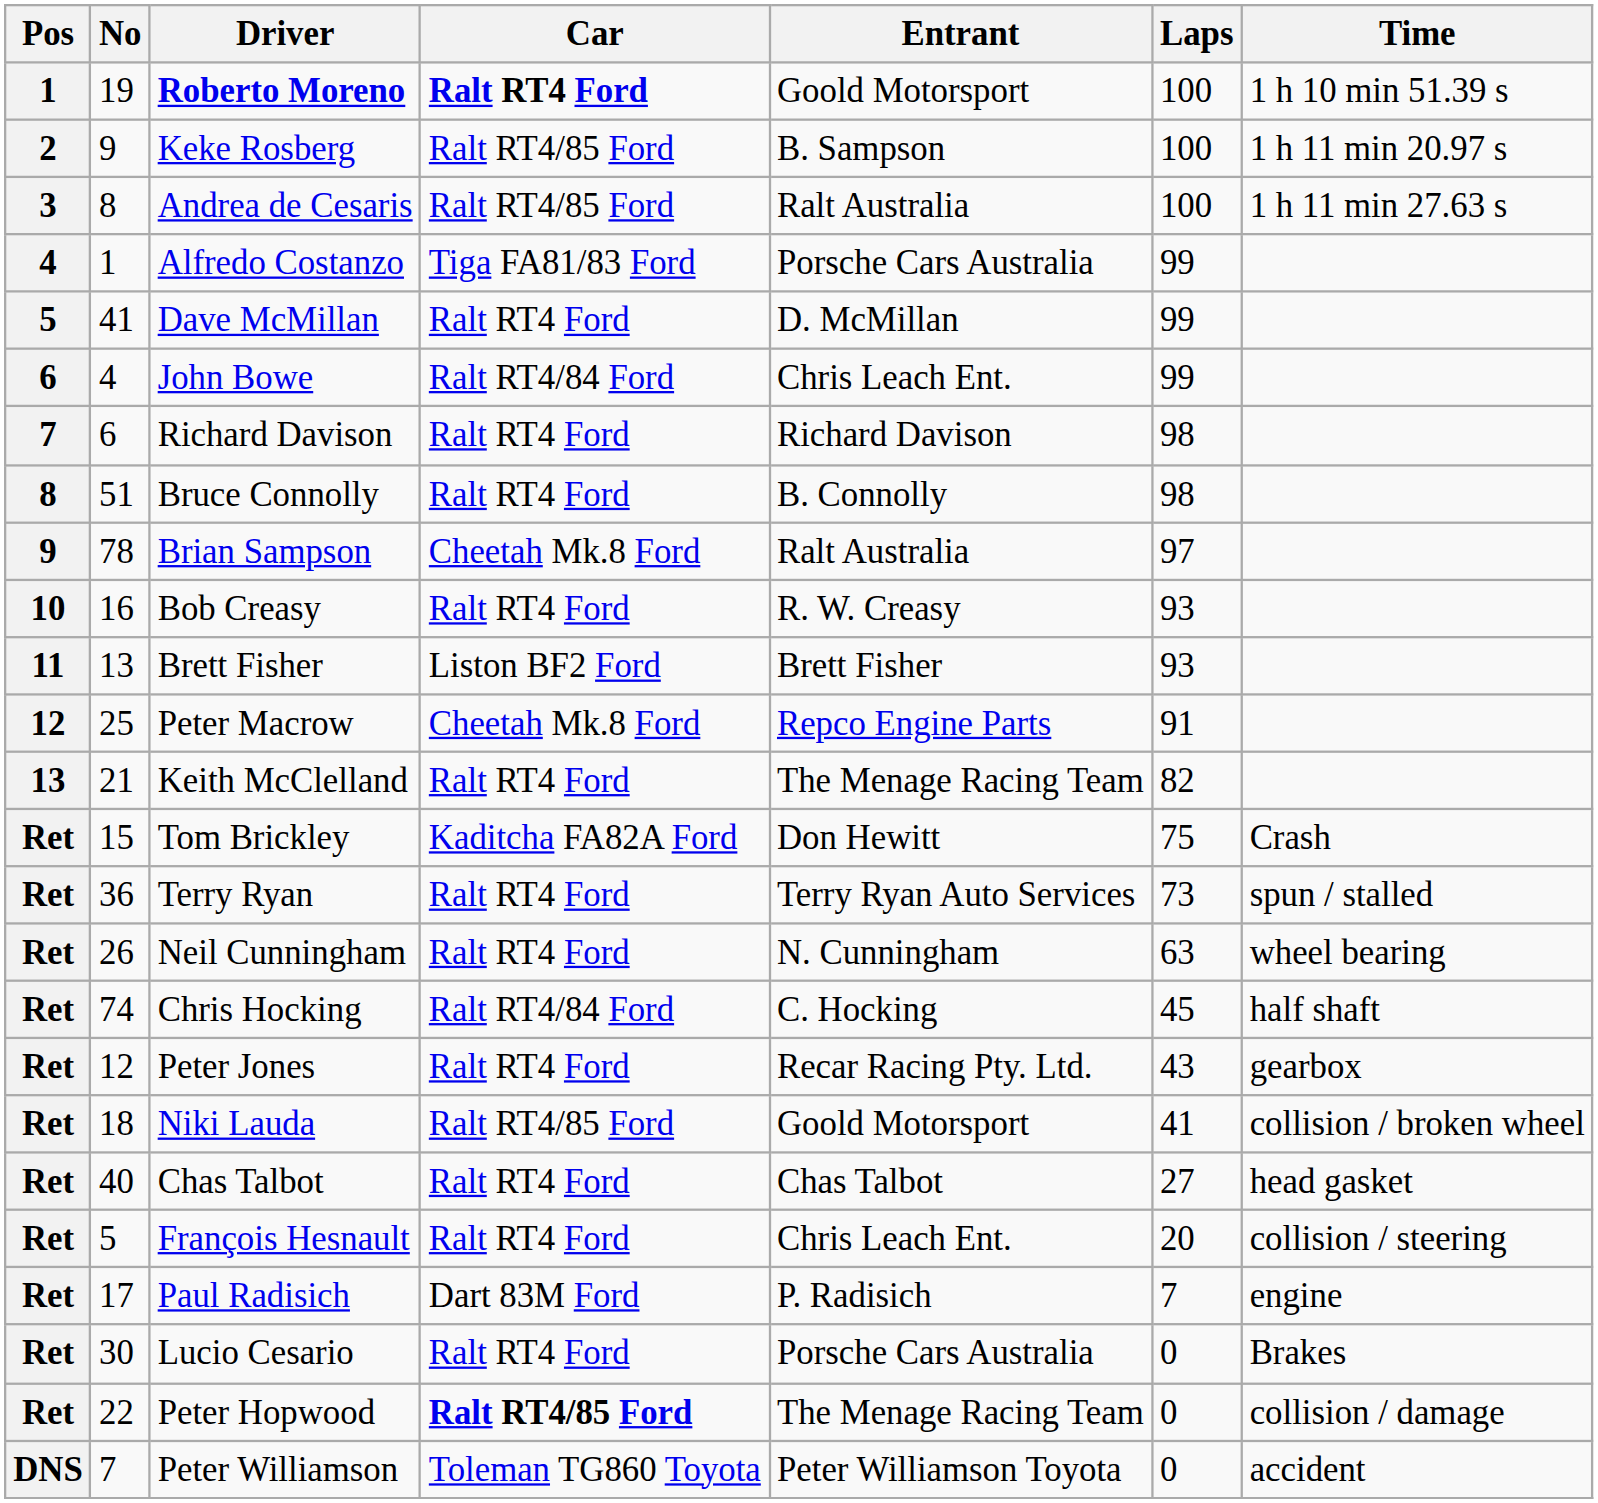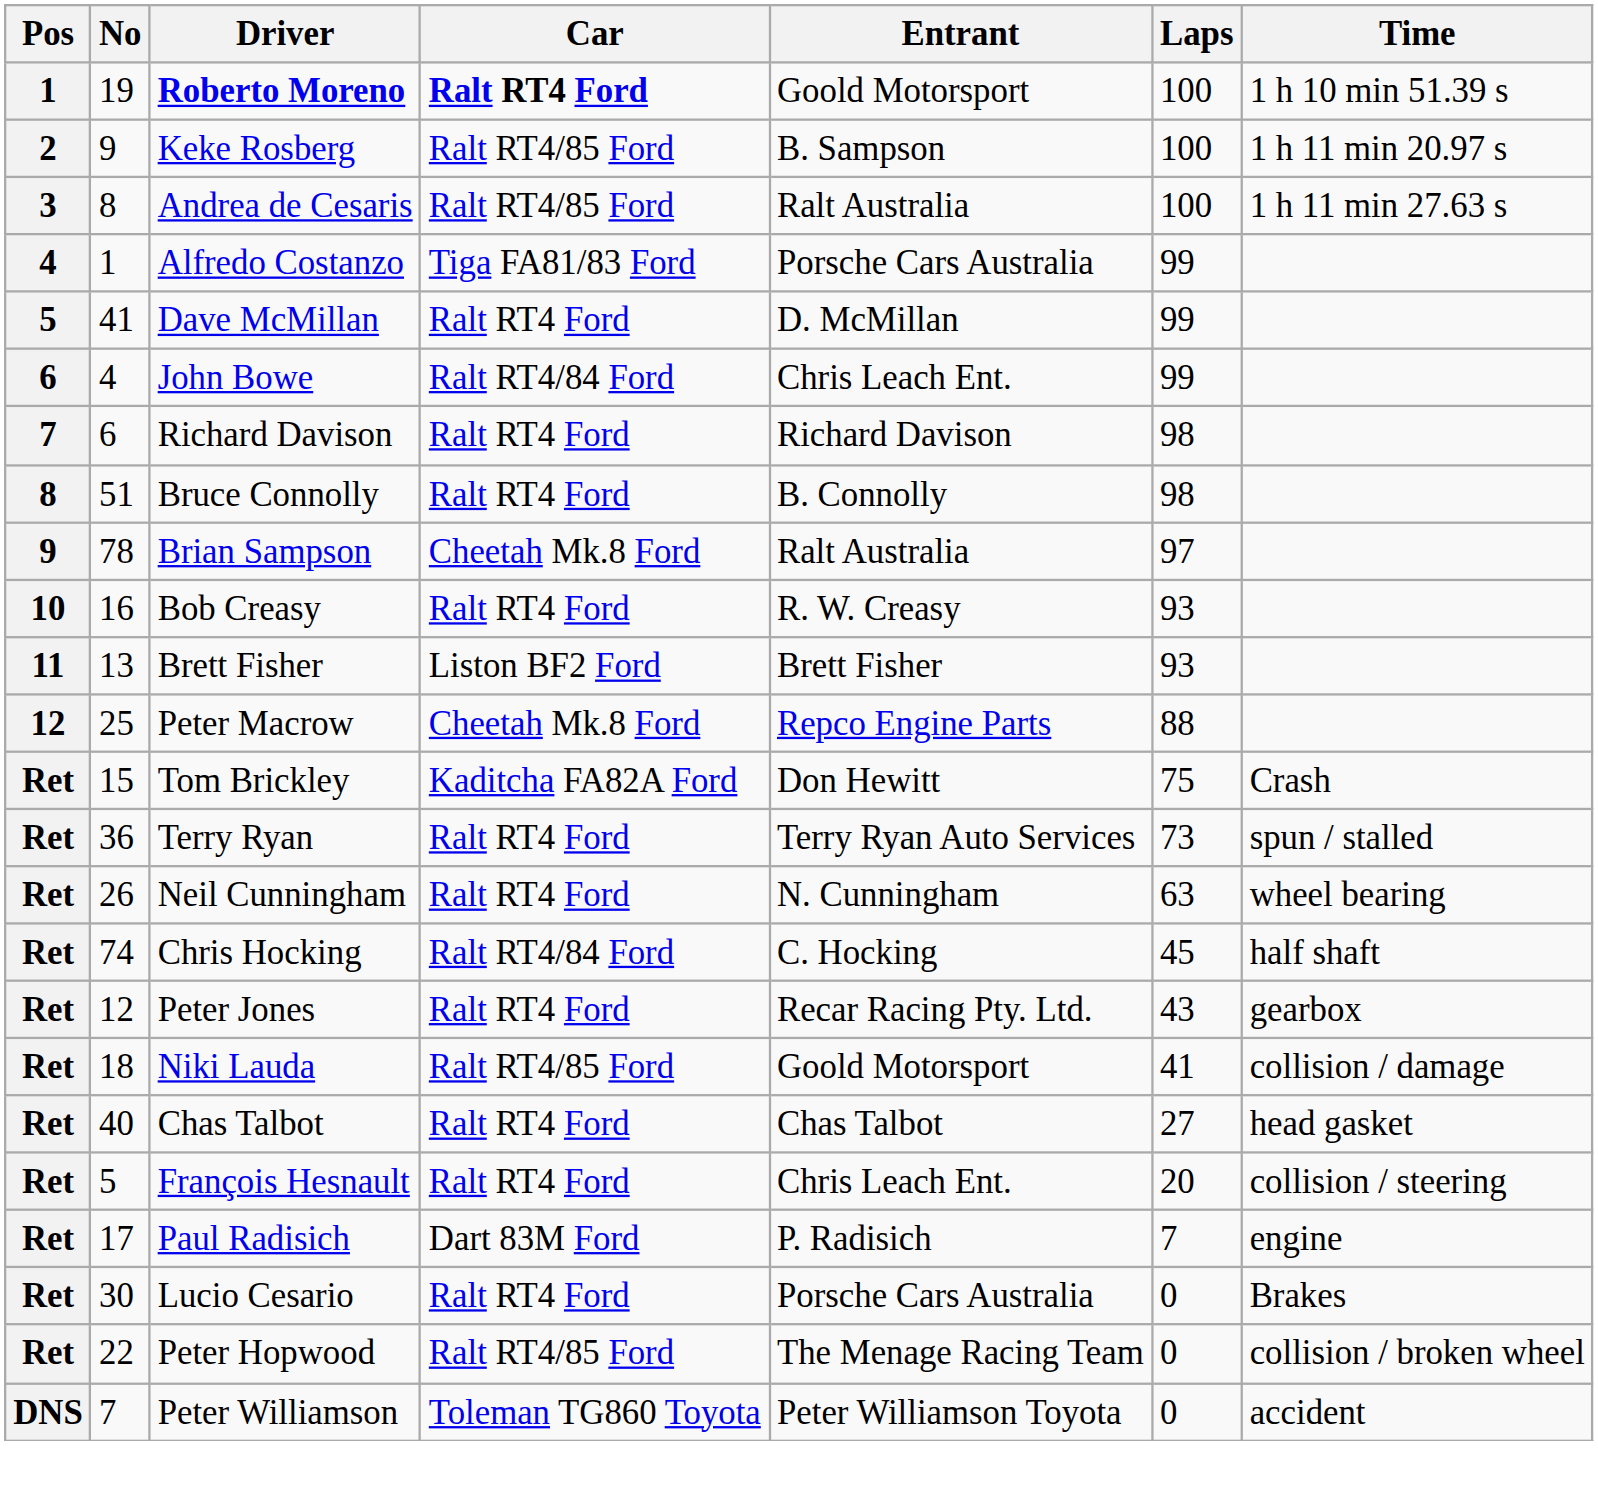Peter Macrow | Laps: 91 -> 88
- row: 13 | 21 | Keith McClelland | Ralt RT4 Ford | The Menage Racing Team | 82
Niki Lauda | Time: collision / broken wheel -> collision / damage
Peter Hopwood | Car: bold -> normal
Peter Hopwood | Time: collision / damage -> collision / broken wheel
